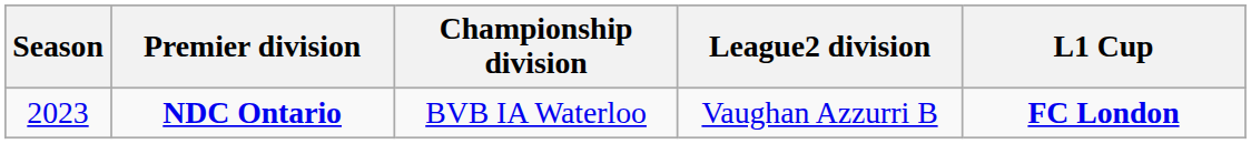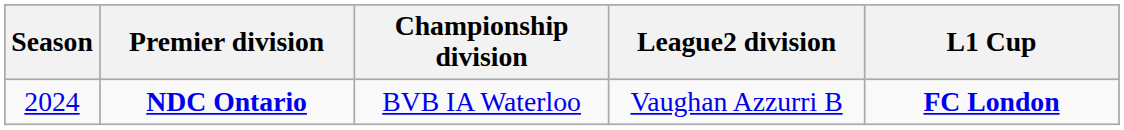NDC Ontario | Season: 2023 -> 2024
